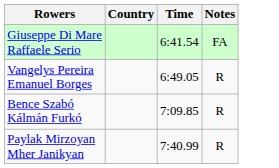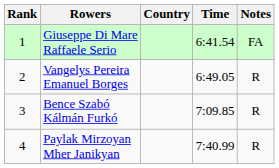+ column: Rank | 1 | 2 | 3 | 4
